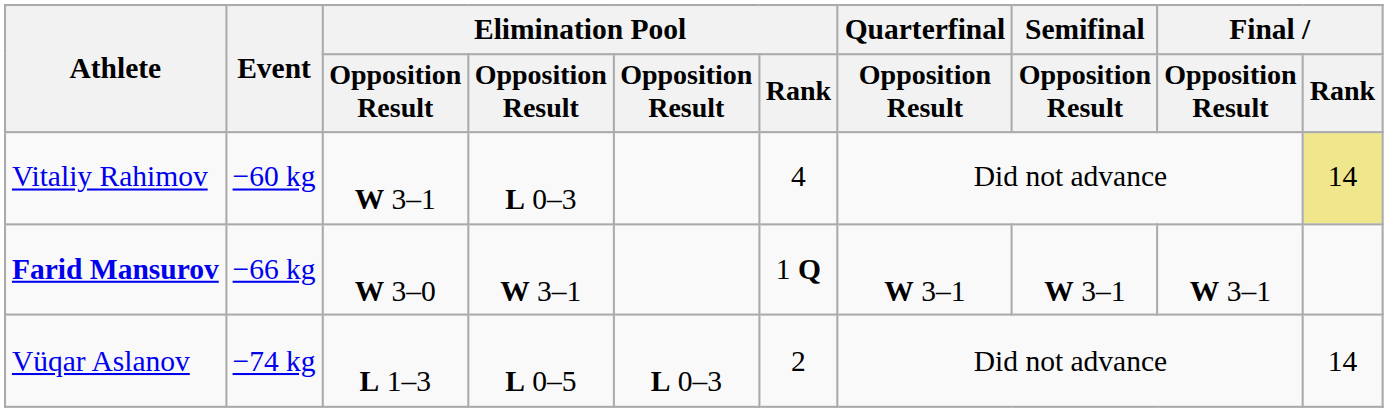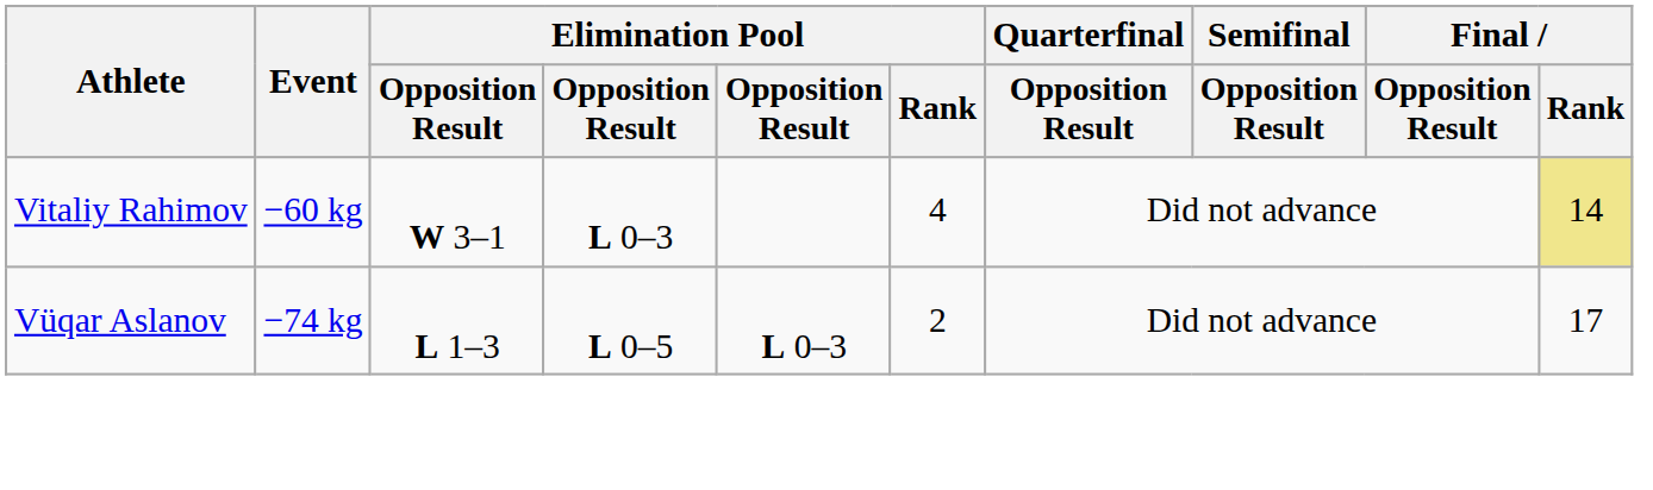- row: Farid Mansurov | −66 kg | W 3–0 | W 3–1 | 1 Q | W 3–1 | W 3–1 | W 3–1
Vüqar Aslanov | Final / Rank: 14 -> 17
